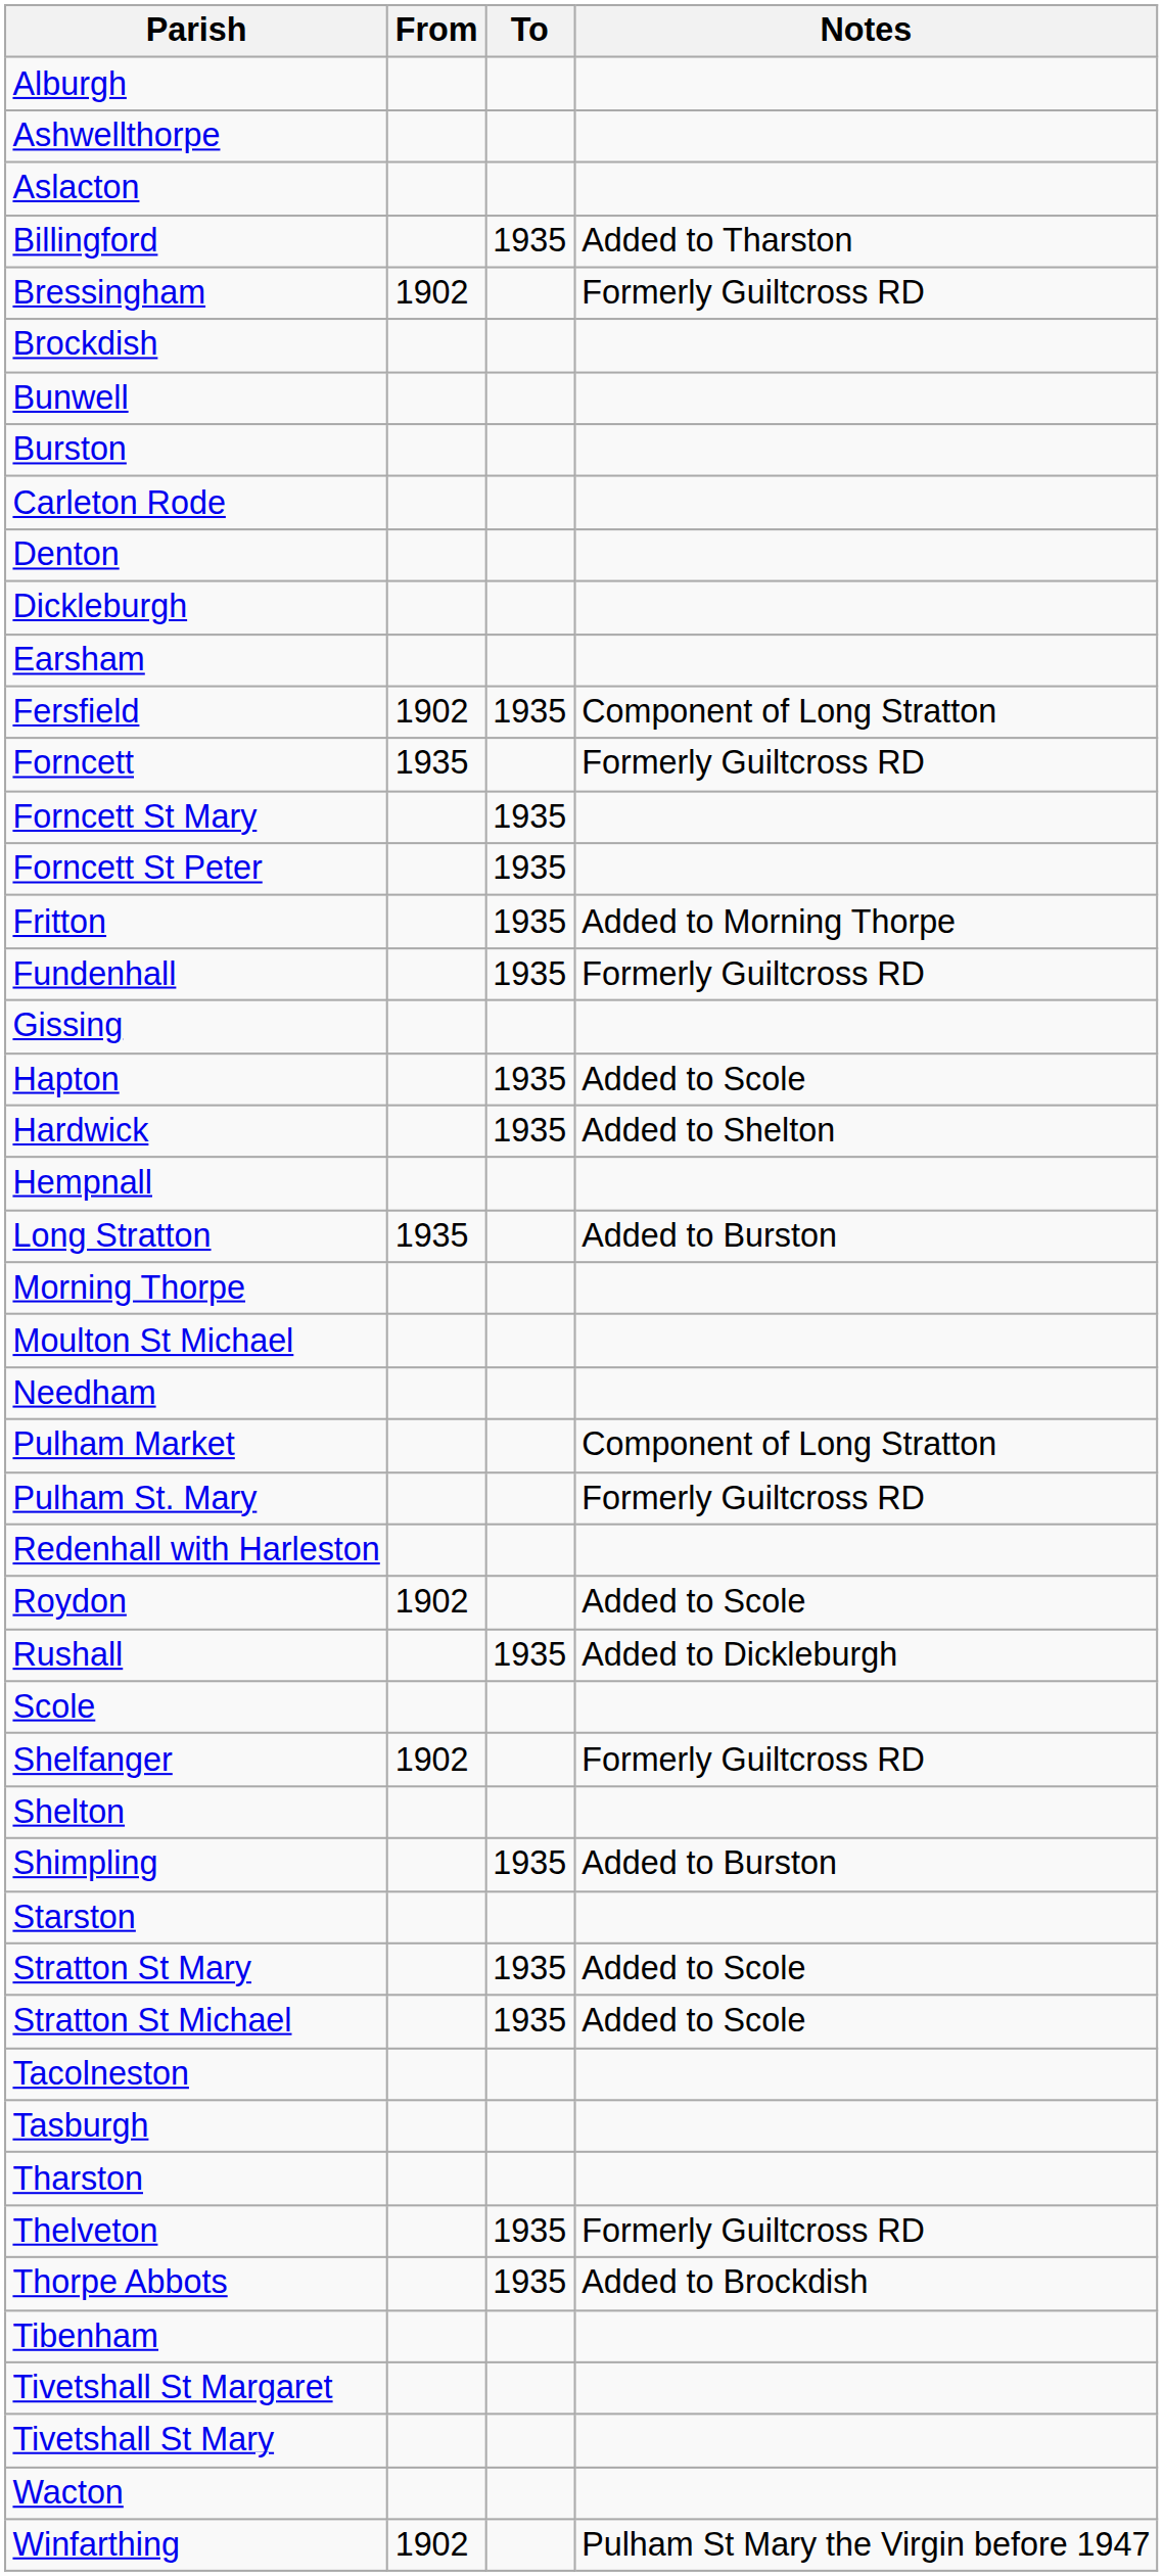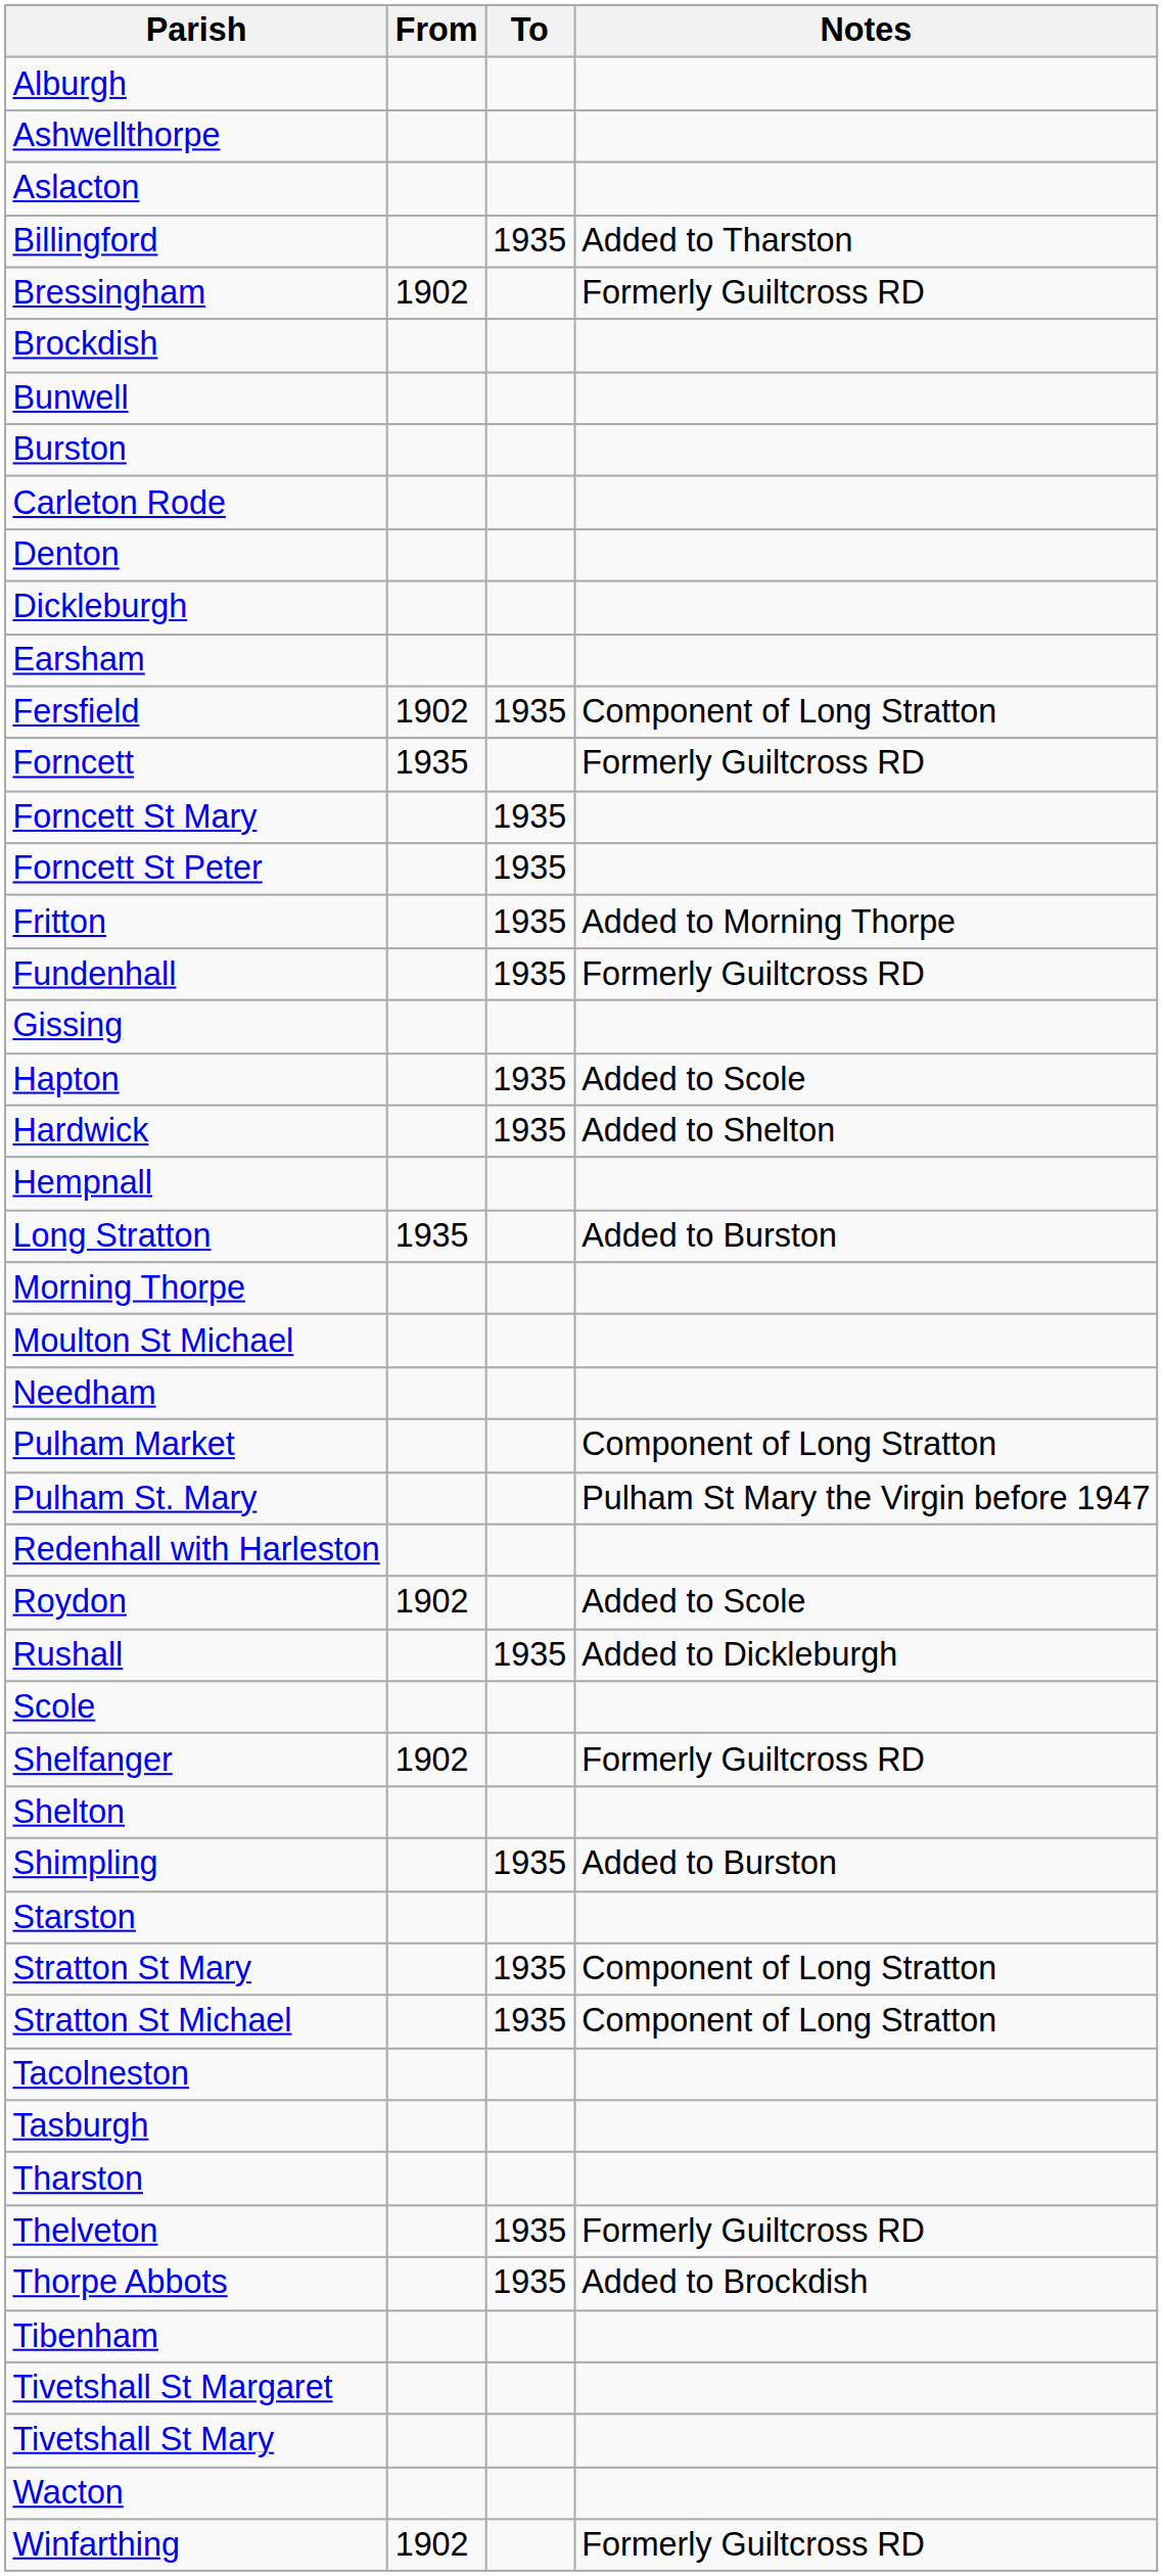Pulham St. Mary | Notes: Formerly Guiltcross RD -> Pulham St Mary the Virgin before 1947
Stratton St Mary | Notes: Added to Scole -> Component of Long Stratton
Stratton St Michael | Notes: Added to Scole -> Component of Long Stratton
Winfarthing | Notes: Pulham St Mary the Virgin before 1947 -> Formerly Guiltcross RD
